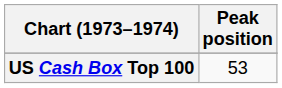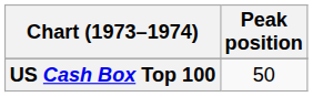US Cash Box Top 100 | Peak position: 53 -> 50
